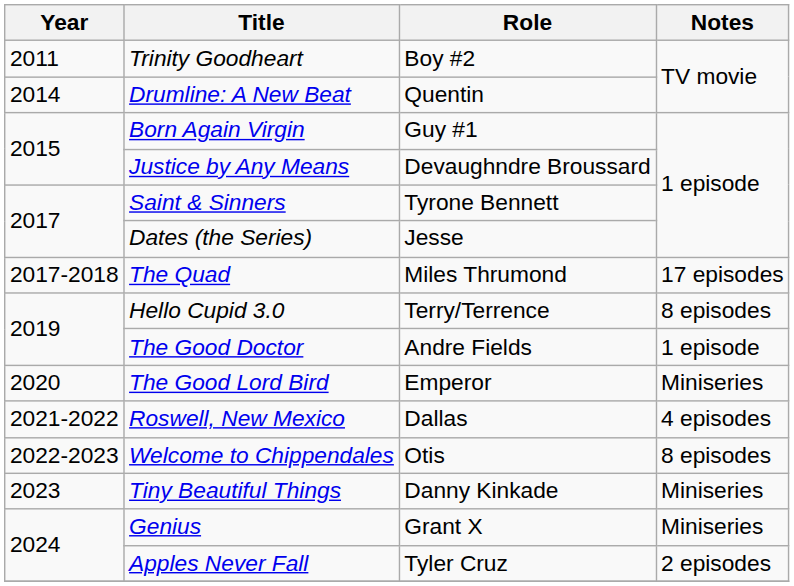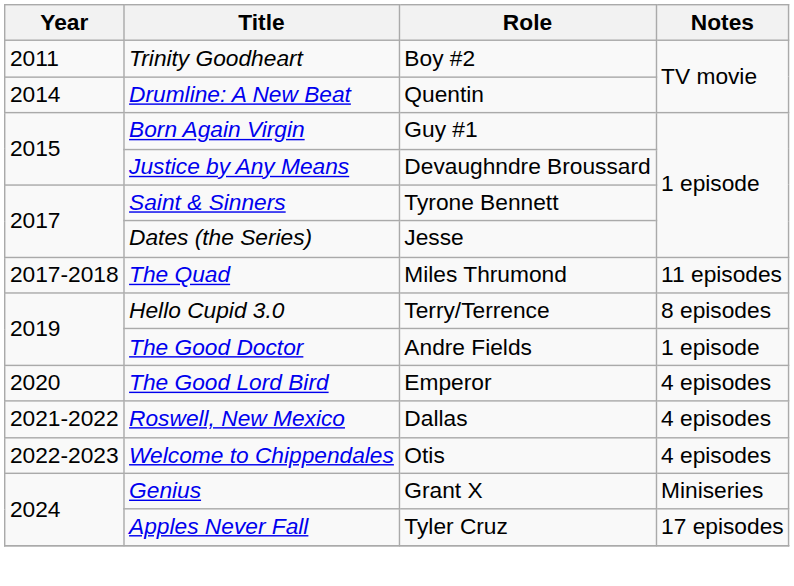The Quad | Notes: 17 episodes -> 11 episodes
The Good Lord Bird | Notes: Miniseries -> 4 episodes
Welcome to Chippendales | Notes: 8 episodes -> 4 episodes
- row: 2023 | Tiny Beautiful Things | Danny Kinkade | Miniseries
Apples Never Fall | Notes: 2 episodes -> 17 episodes
